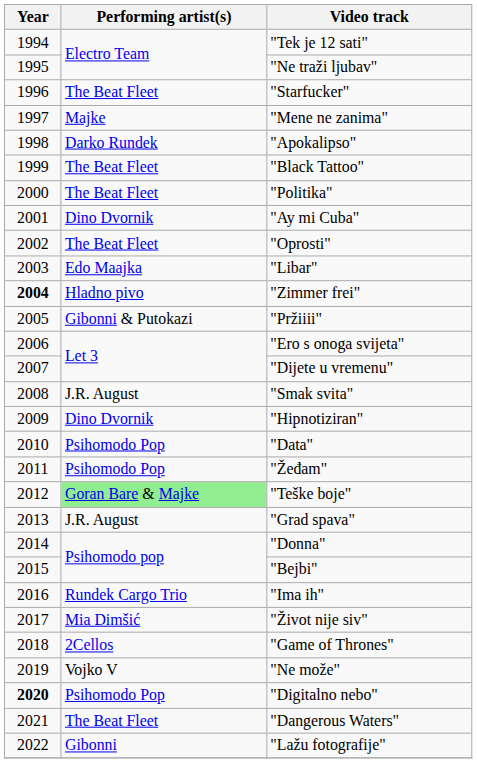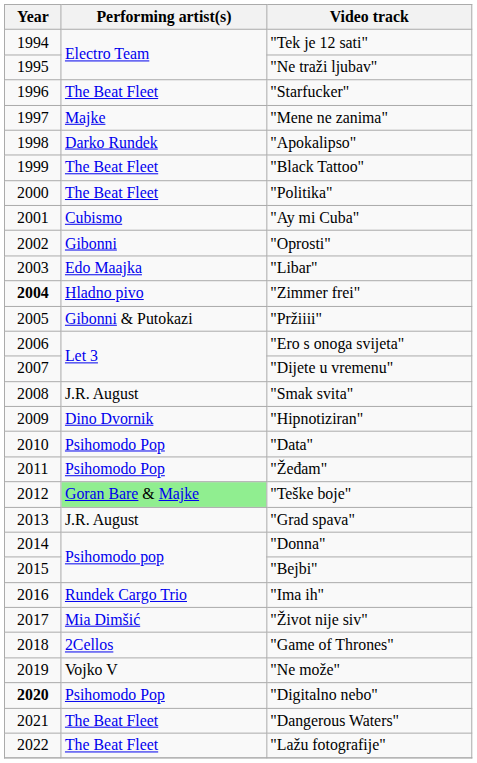"Ay mi Cuba" | Performing artist(s): Dino Dvornik -> Cubismo
"Oprosti" | Performing artist(s): The Beat Fleet -> Gibonni
"Lažu fotografije" | Performing artist(s): Gibonni -> The Beat Fleet
